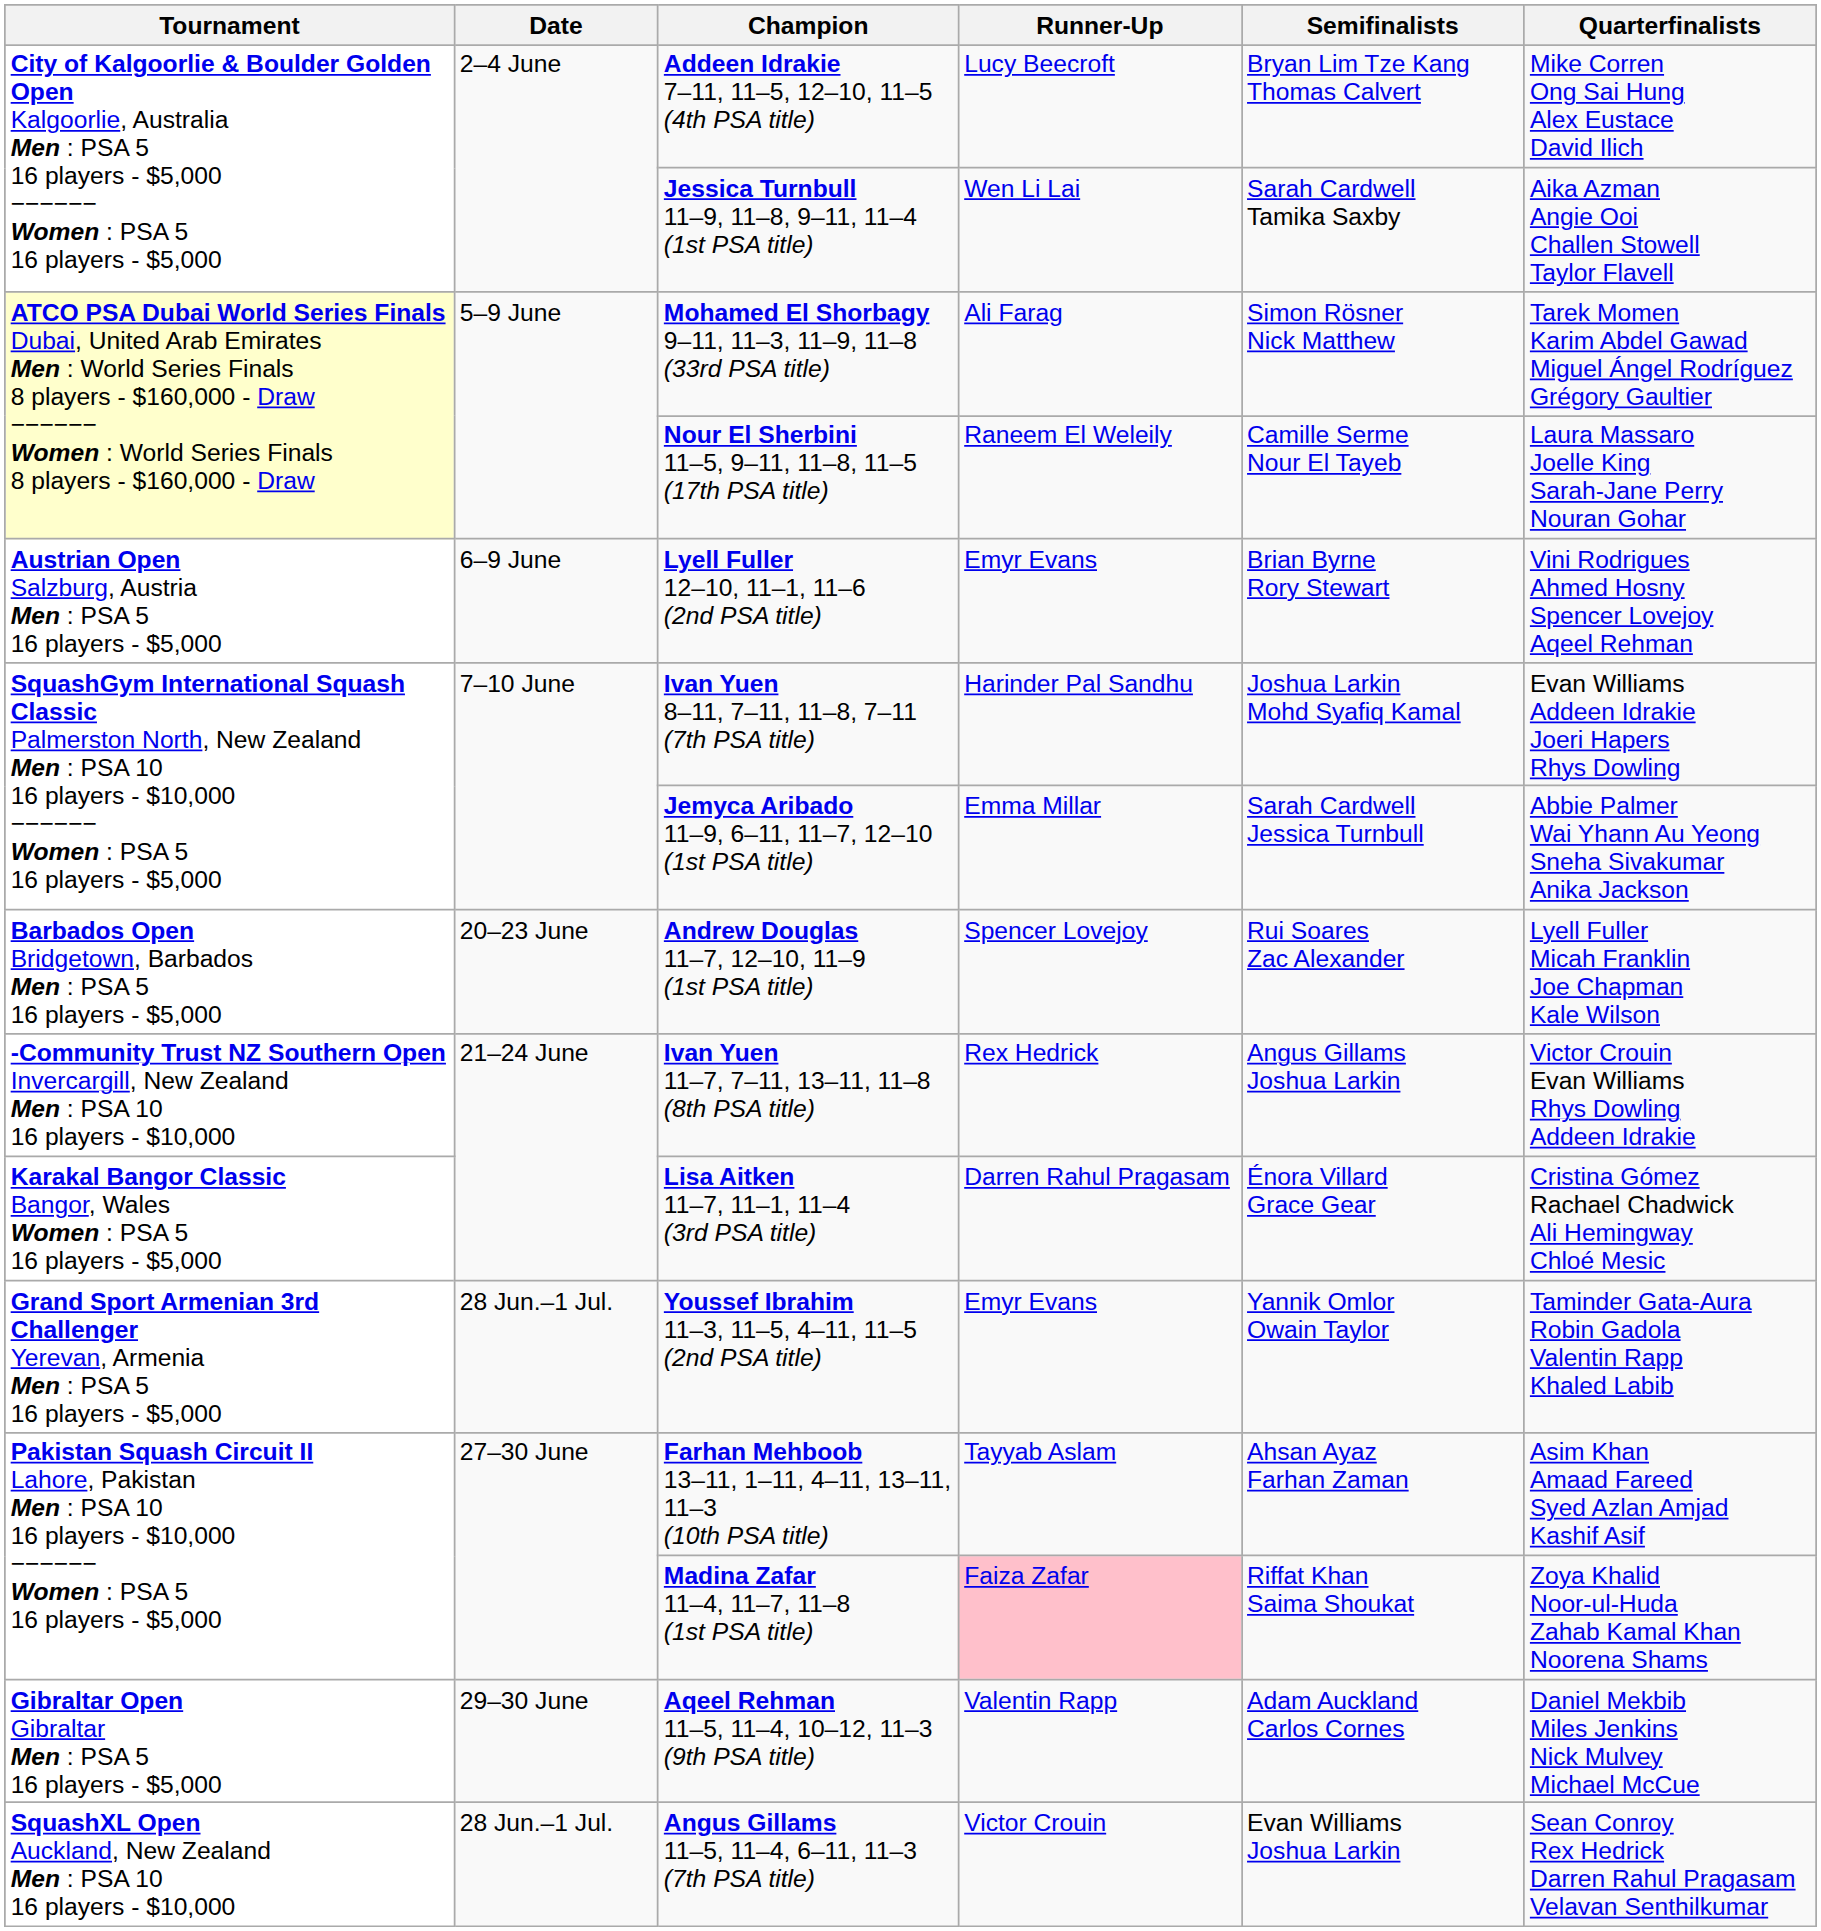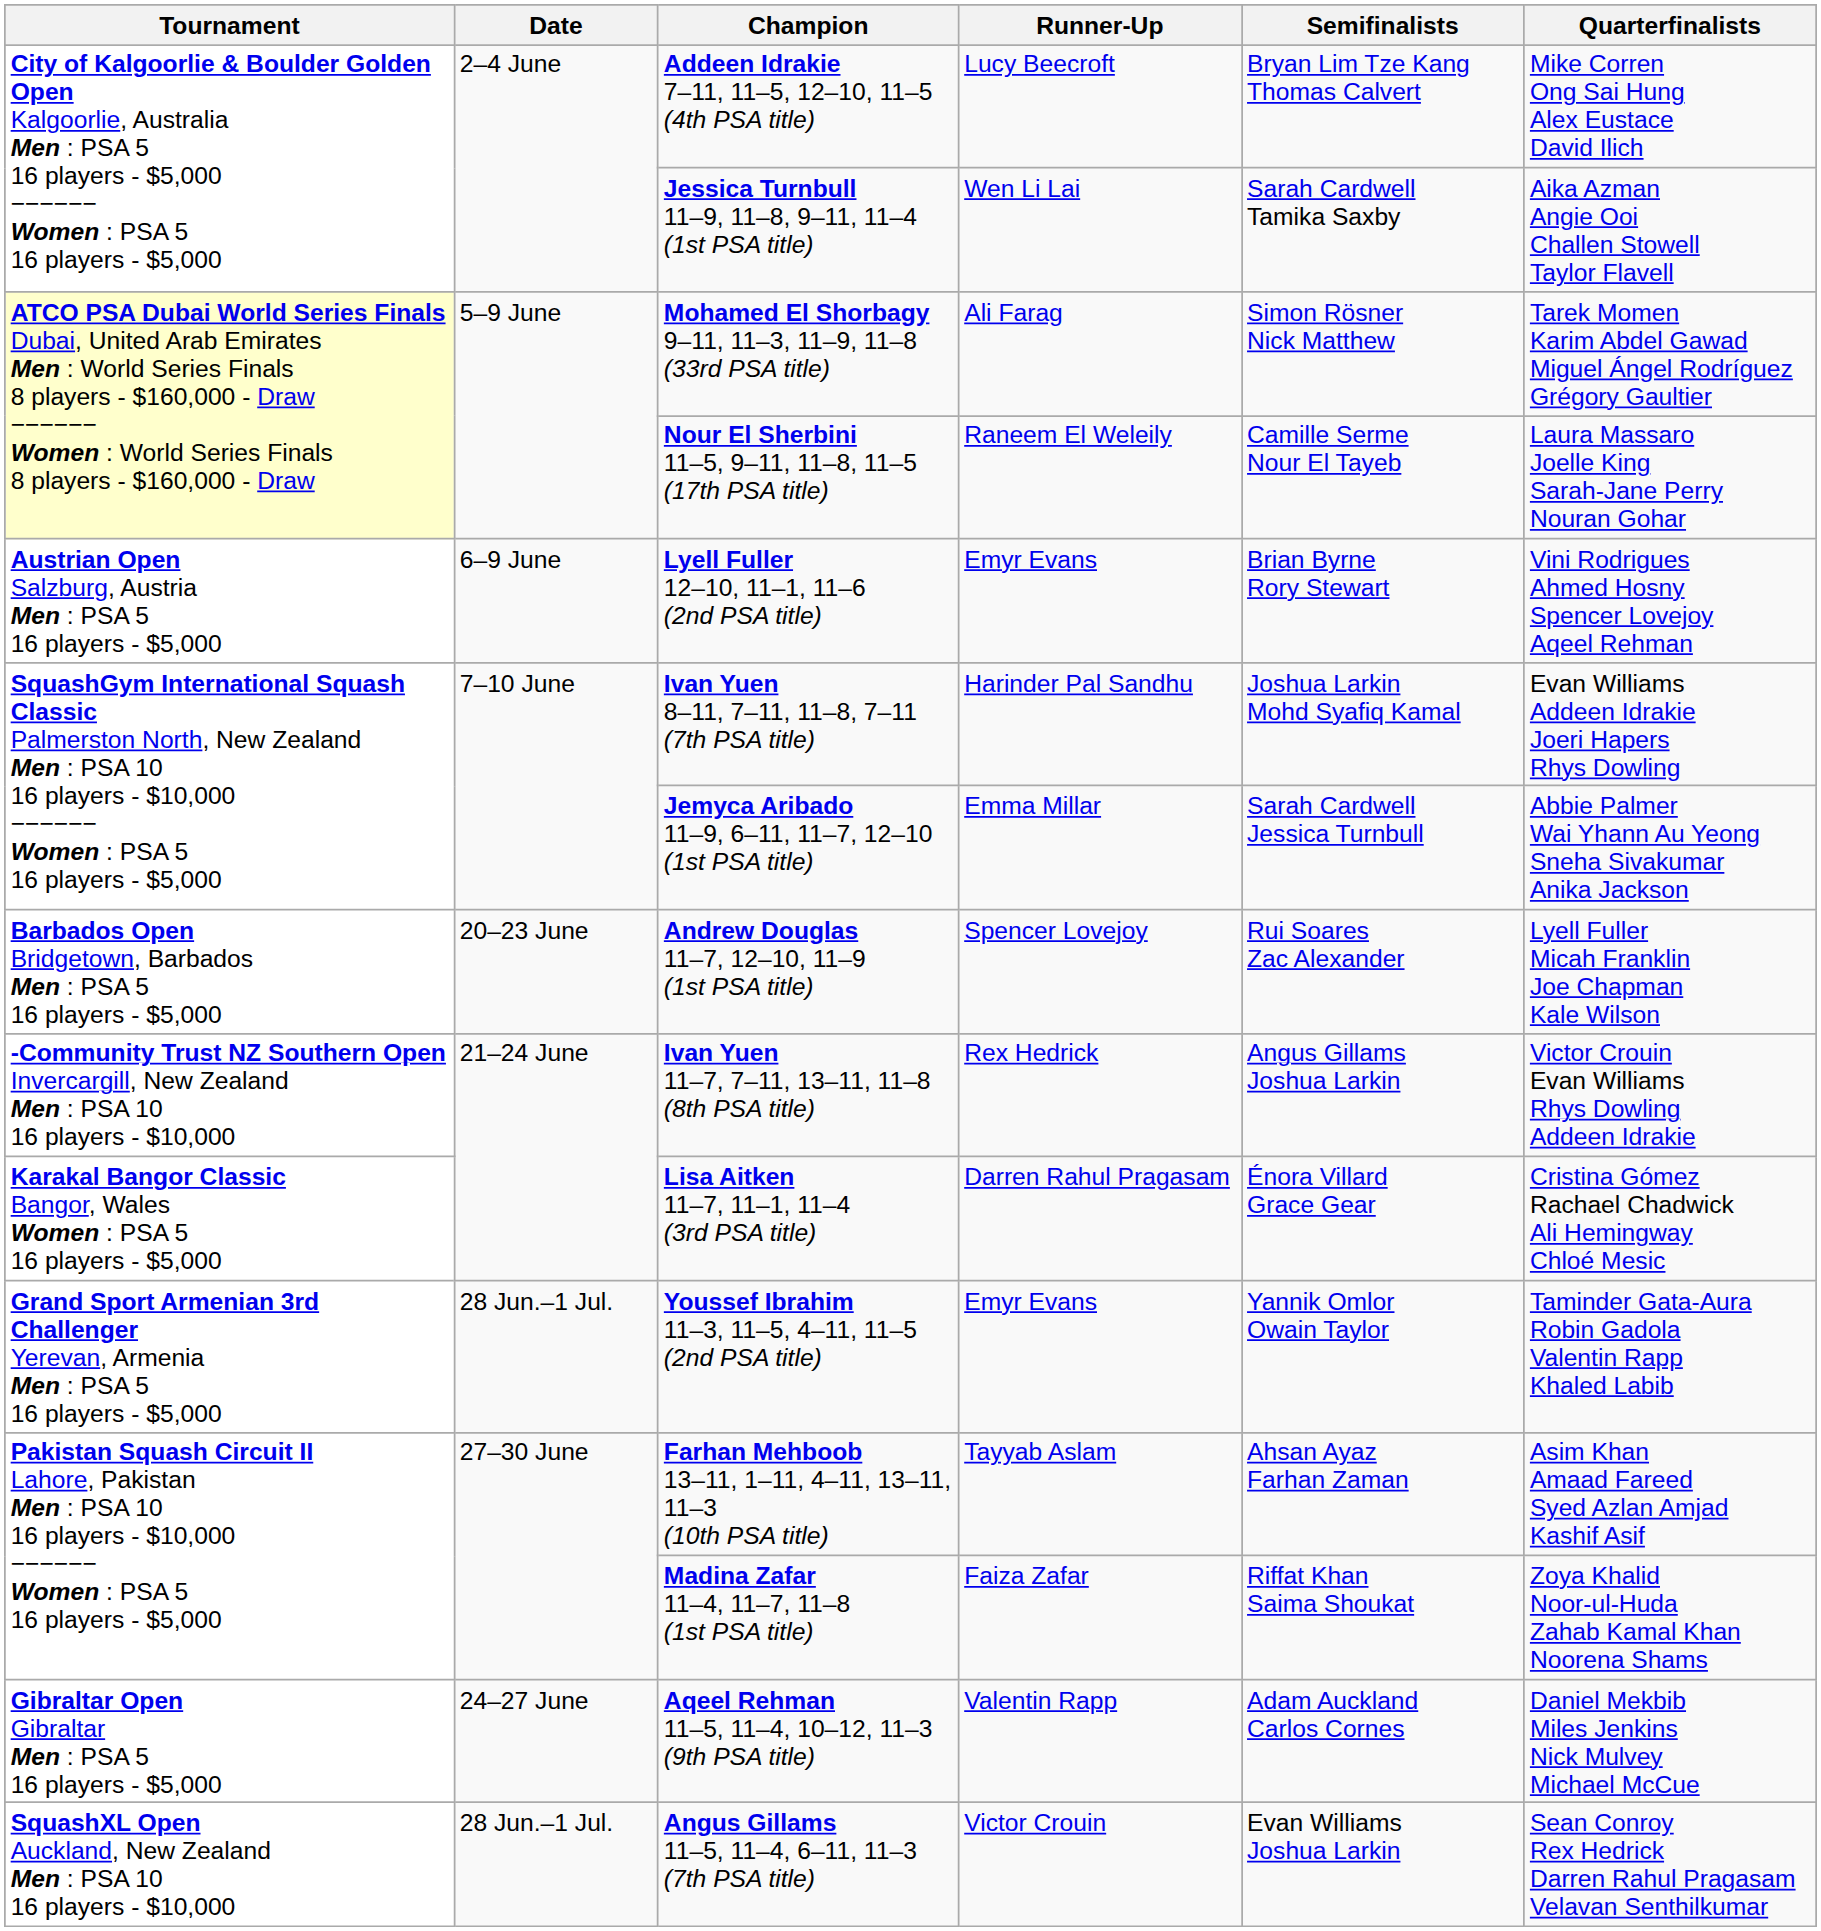Madina Zafar 11–4, 11–7, 11–8 (1st PSA title) | Runner-Up: pink background -> no background
Aqeel Rehman 11–5, 11–4, 10–12, 11–3 (9th PSA title) | Date: 29–30 June -> 24–27 June
